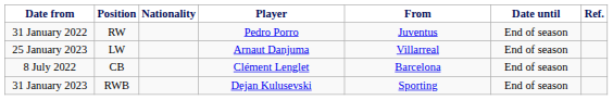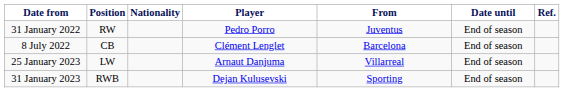rows swapped: 8 July 2022 <-> 25 January 2023
